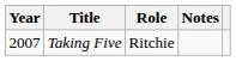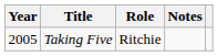Taking Five | Year: 2007 -> 2005
